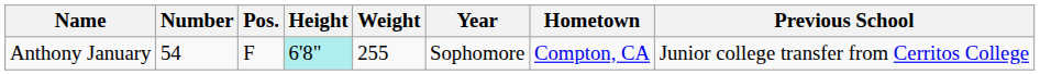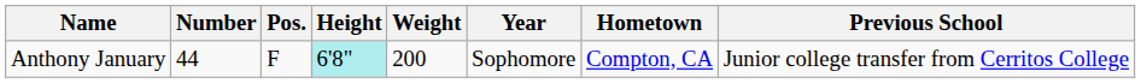Anthony January | Number: 54 -> 44
Anthony January | Weight: 255 -> 200
